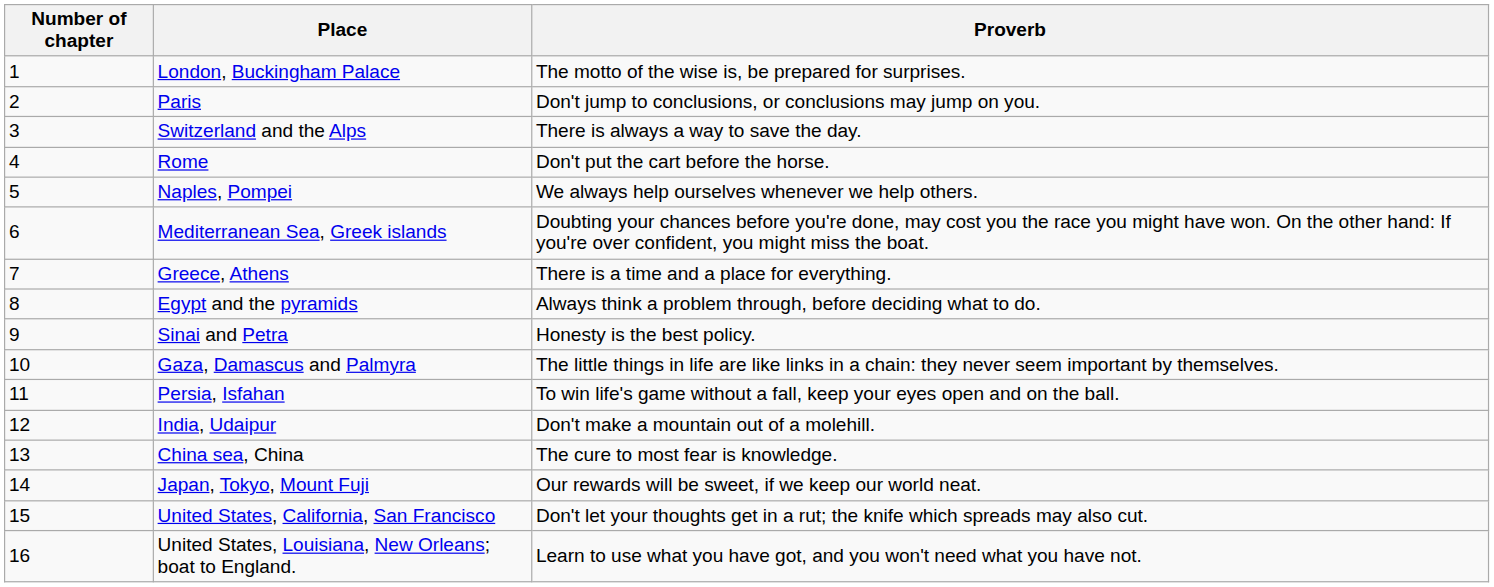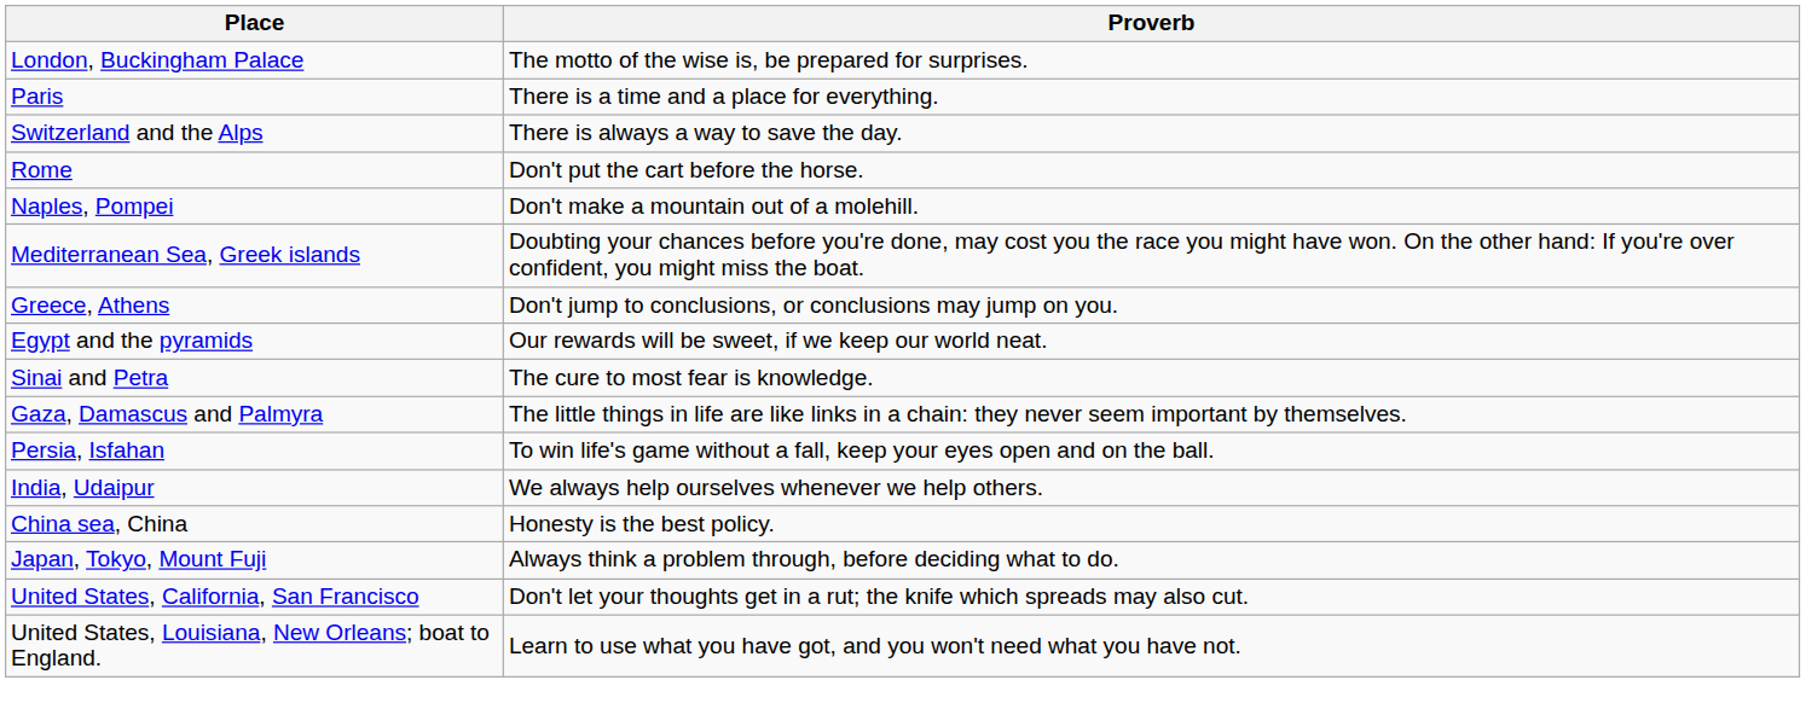- column: Number of chapter | 1 | 2 | 3 | 4 | 5 | 6 | 7 | 8 | 9 | 10 | 11 | 12 | 13 | 14 | 15 | 16
Paris | Proverb: Don't jump to conclusions, or conclusions may jump on you. -> There is a time and a place for everything.
Naples, Pompei | Proverb: We always help ourselves whenever we help others. -> Don't make a mountain out of a molehill.
Greece, Athens | Proverb: There is a time and a place for everything. -> Don't jump to conclusions, or conclusions may jump on you.
Egypt and the pyramids | Proverb: Always think a problem through, before deciding what to do. -> Our rewards will be sweet, if we keep our world neat.
Sinai and Petra | Proverb: Honesty is the best policy. -> The cure to most fear is knowledge.
India, Udaipur | Proverb: Don't make a mountain out of a molehill. -> We always help ourselves whenever we help others.
China sea, China | Proverb: The cure to most fear is knowledge. -> Honesty is the best policy.
Japan, Tokyo, Mount Fuji | Proverb: Our rewards will be sweet, if we keep our world neat. -> Always think a problem through, before deciding what to do.
